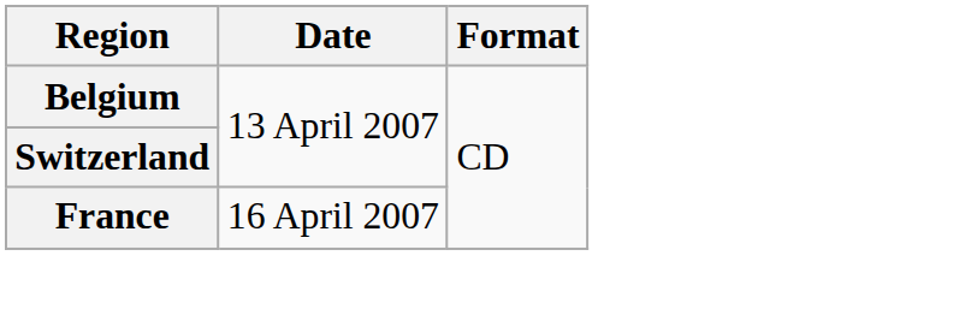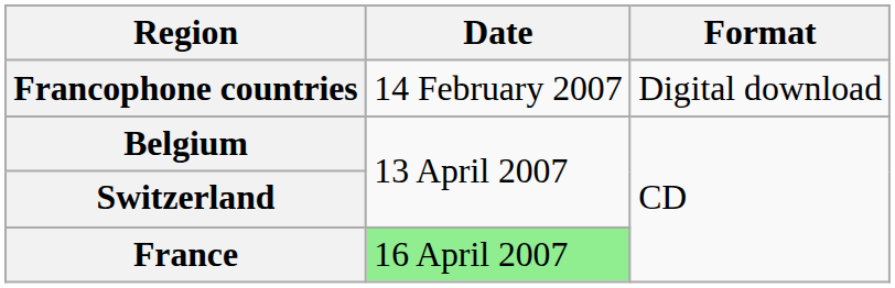+ row: Francophone countries | 14 February 2007 | Digital download
France | Date: no background -> lightgreen background
